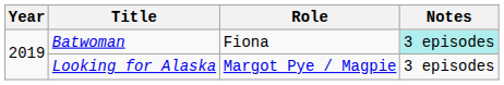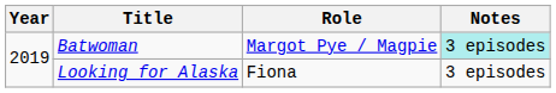Batwoman | Role: Fiona -> Margot Pye / Magpie
Looking for Alaska | Role: Margot Pye / Magpie -> Fiona
